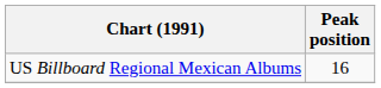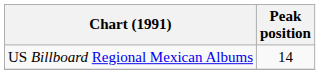US Billboard Regional Mexican Albums | Peak position: 16 -> 14
